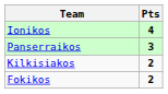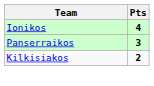- row: Fokikos | 2
